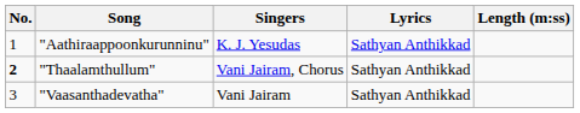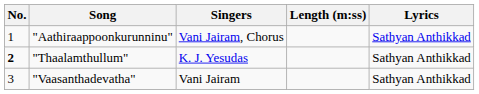columns swapped: Lyrics <-> Length (m:ss)
"Aathiraappoonkurunninu" | Singers: K. J. Yesudas -> Vani Jairam, Chorus
"Thaalamthullum" | Singers: Vani Jairam, Chorus -> K. J. Yesudas
